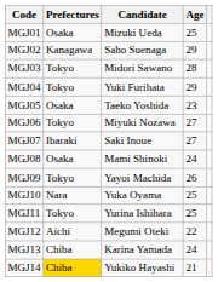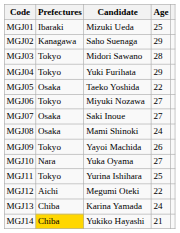MGJ01 | Prefectures: Osaka -> Ibaraki
MGJ05 | Age: 23 -> 22
MGJ07 | Prefectures: Ibaraki -> Osaka
MGJ10 | Age: 25 -> 27
